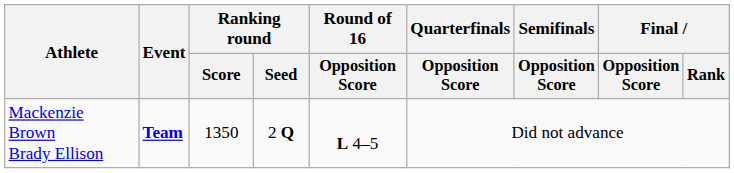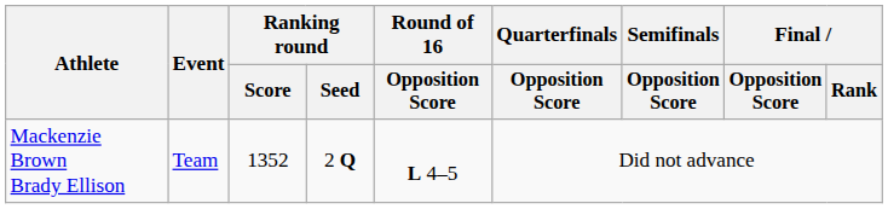Mackenzie Brown Brady Ellison | Event: bold -> normal
Mackenzie Brown Brady Ellison | Ranking round / Score: 1350 -> 1352
